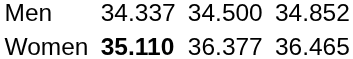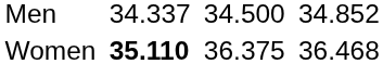Women | column 5: 36.377 -> 36.375
Women | column 7: 36.465 -> 36.468
